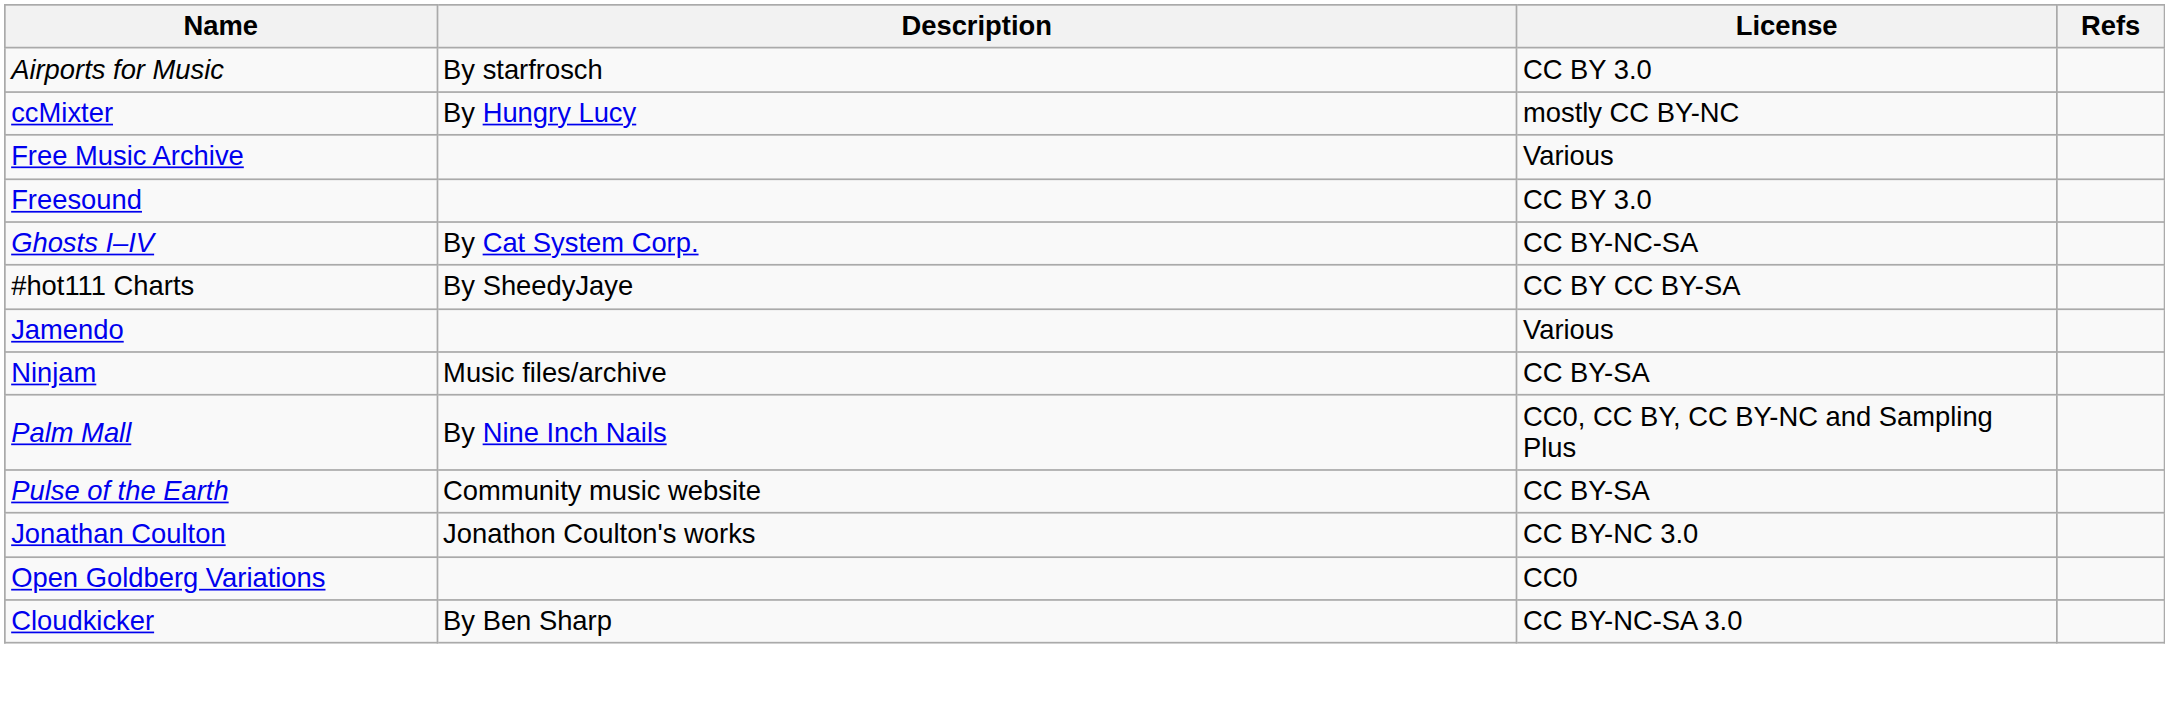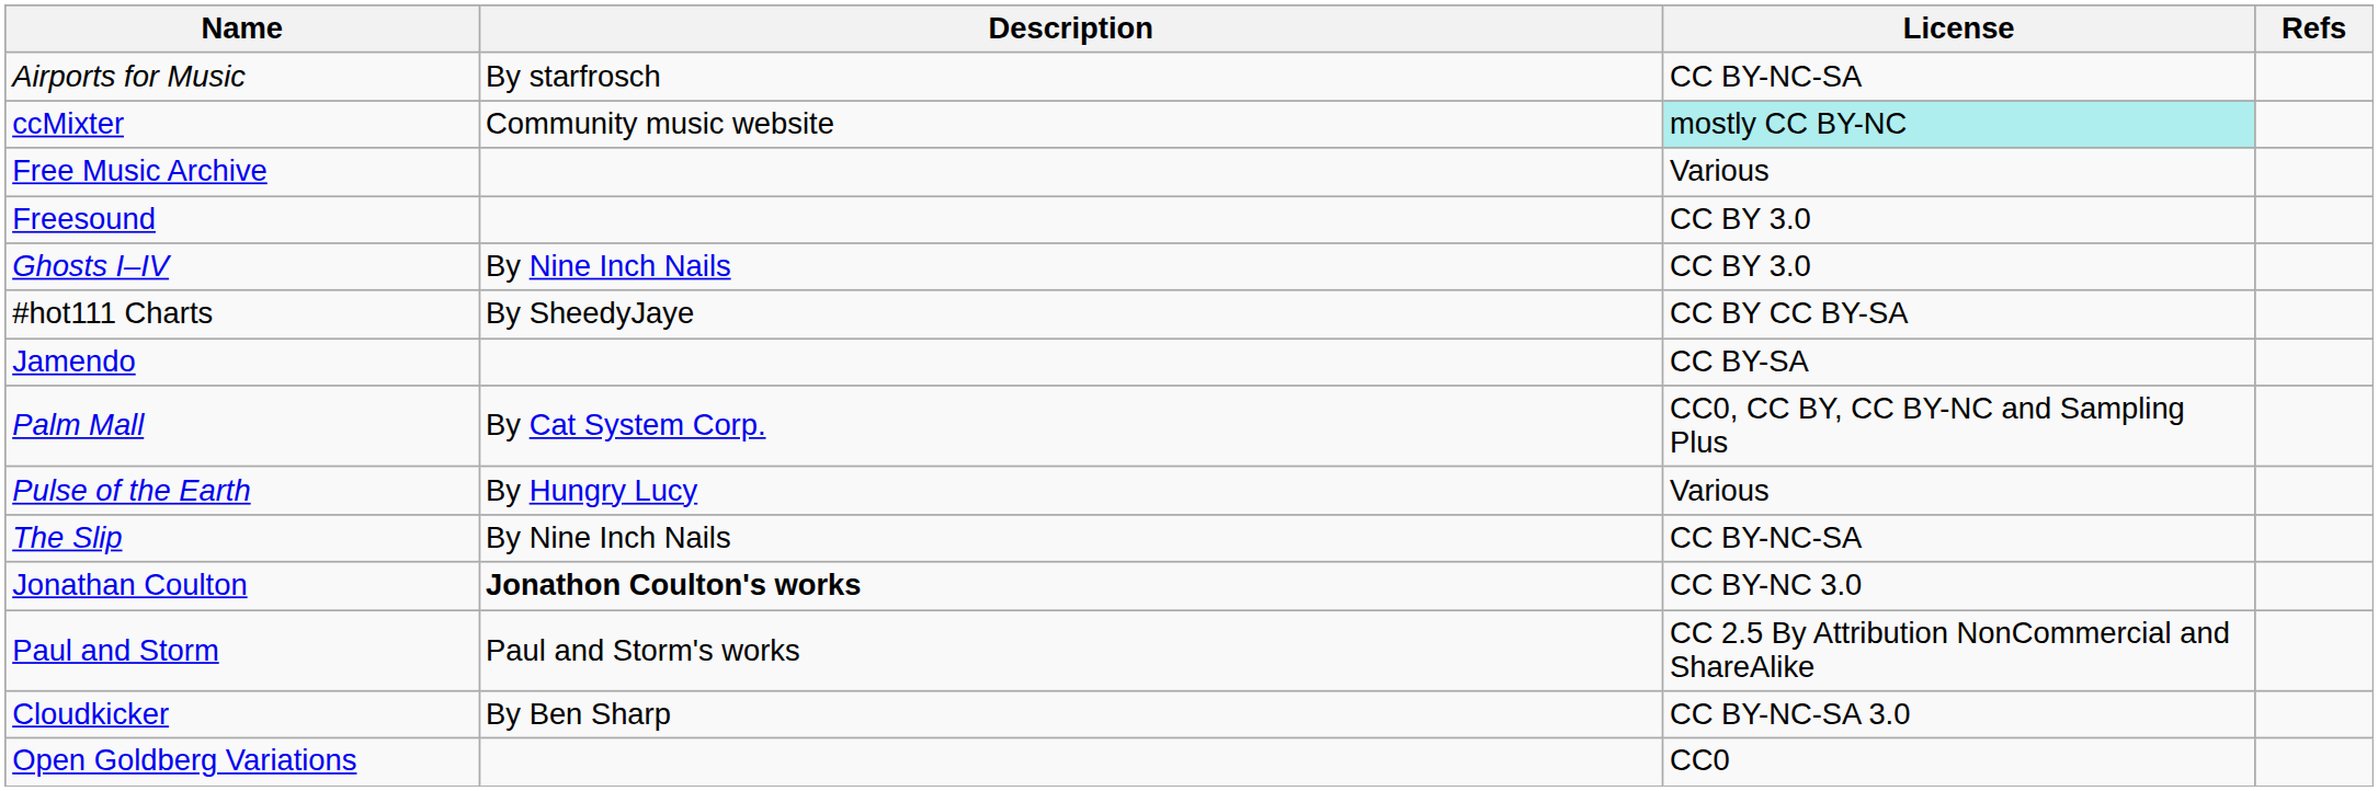Airports for Music | License: CC BY 3.0 -> CC BY-NC-SA
ccMixter | Description: By Hungry Lucy -> Community music website
ccMixter | License: no background -> paleturquoise background
Ghosts I–IV | Description: By Cat System Corp. -> By Nine Inch Nails
Ghosts I–IV | License: CC BY-NC-SA -> CC BY 3.0
Jamendo | License: Various -> CC BY-SA
- row: Ninjam | Music files/archive | CC BY-SA
Palm Mall | Description: By Nine Inch Nails -> By Cat System Corp.
Pulse of the Earth | Description: Community music website -> By Hungry Lucy
Pulse of the Earth | License: CC BY-SA -> Various
+ row: The Slip | By Nine Inch Nails | CC BY-NC-SA
Jonathan Coulton | Description: normal -> bold
+ row: Paul and Storm | Paul and Storm's works | CC 2.5 By Attribution NonCommercial and ShareAlike
rows swapped: Open Goldberg Variations <-> Cloudkicker
